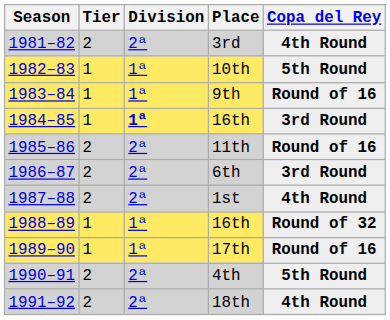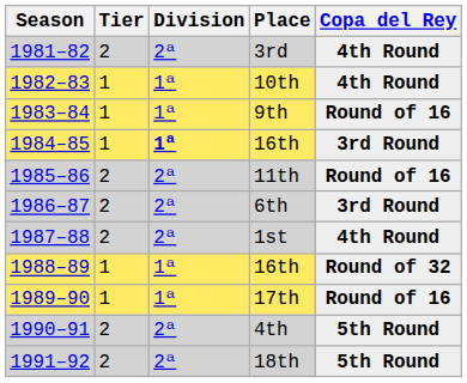10th | Copa del Rey: 5th Round -> 4th Round
18th | Copa del Rey: 4th Round -> 5th Round
